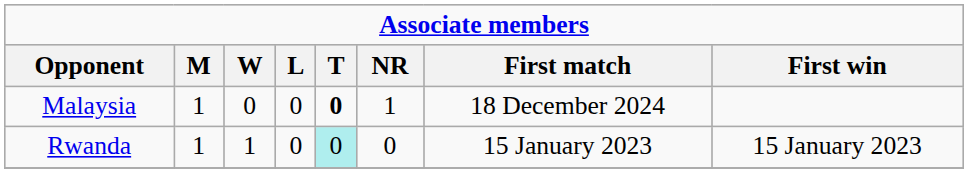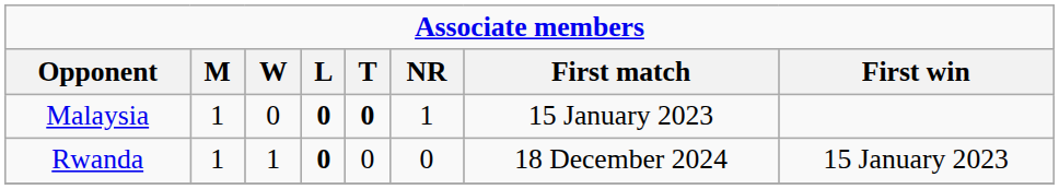Malaysia | L: normal -> bold
Malaysia | First match: 18 December 2024 -> 15 January 2023
Rwanda | L: normal -> bold
Rwanda | T: paleturquoise background -> no background
Rwanda | First match: 15 January 2023 -> 18 December 2024
